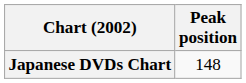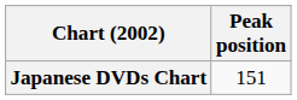Japanese DVDs Chart | Peak position: 148 -> 151
